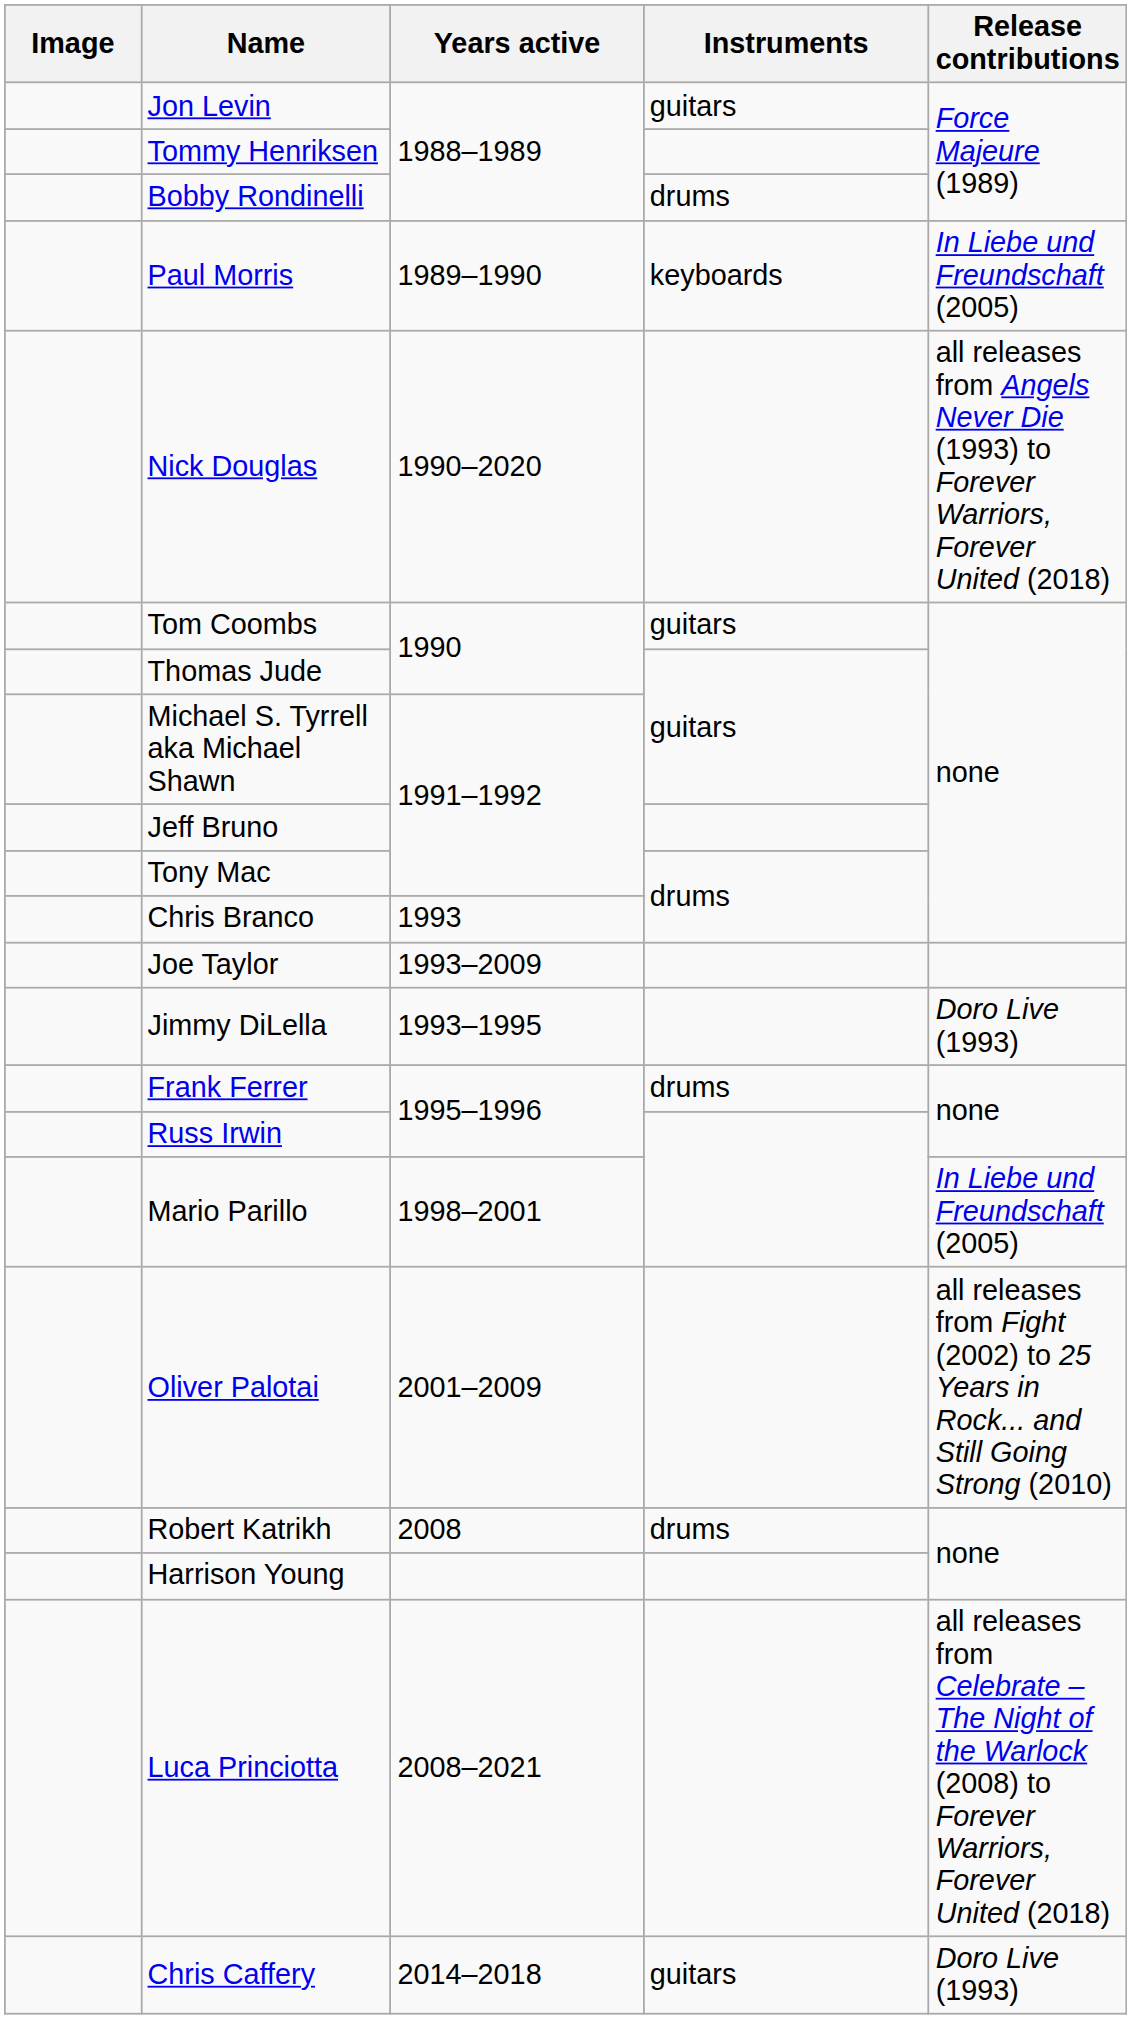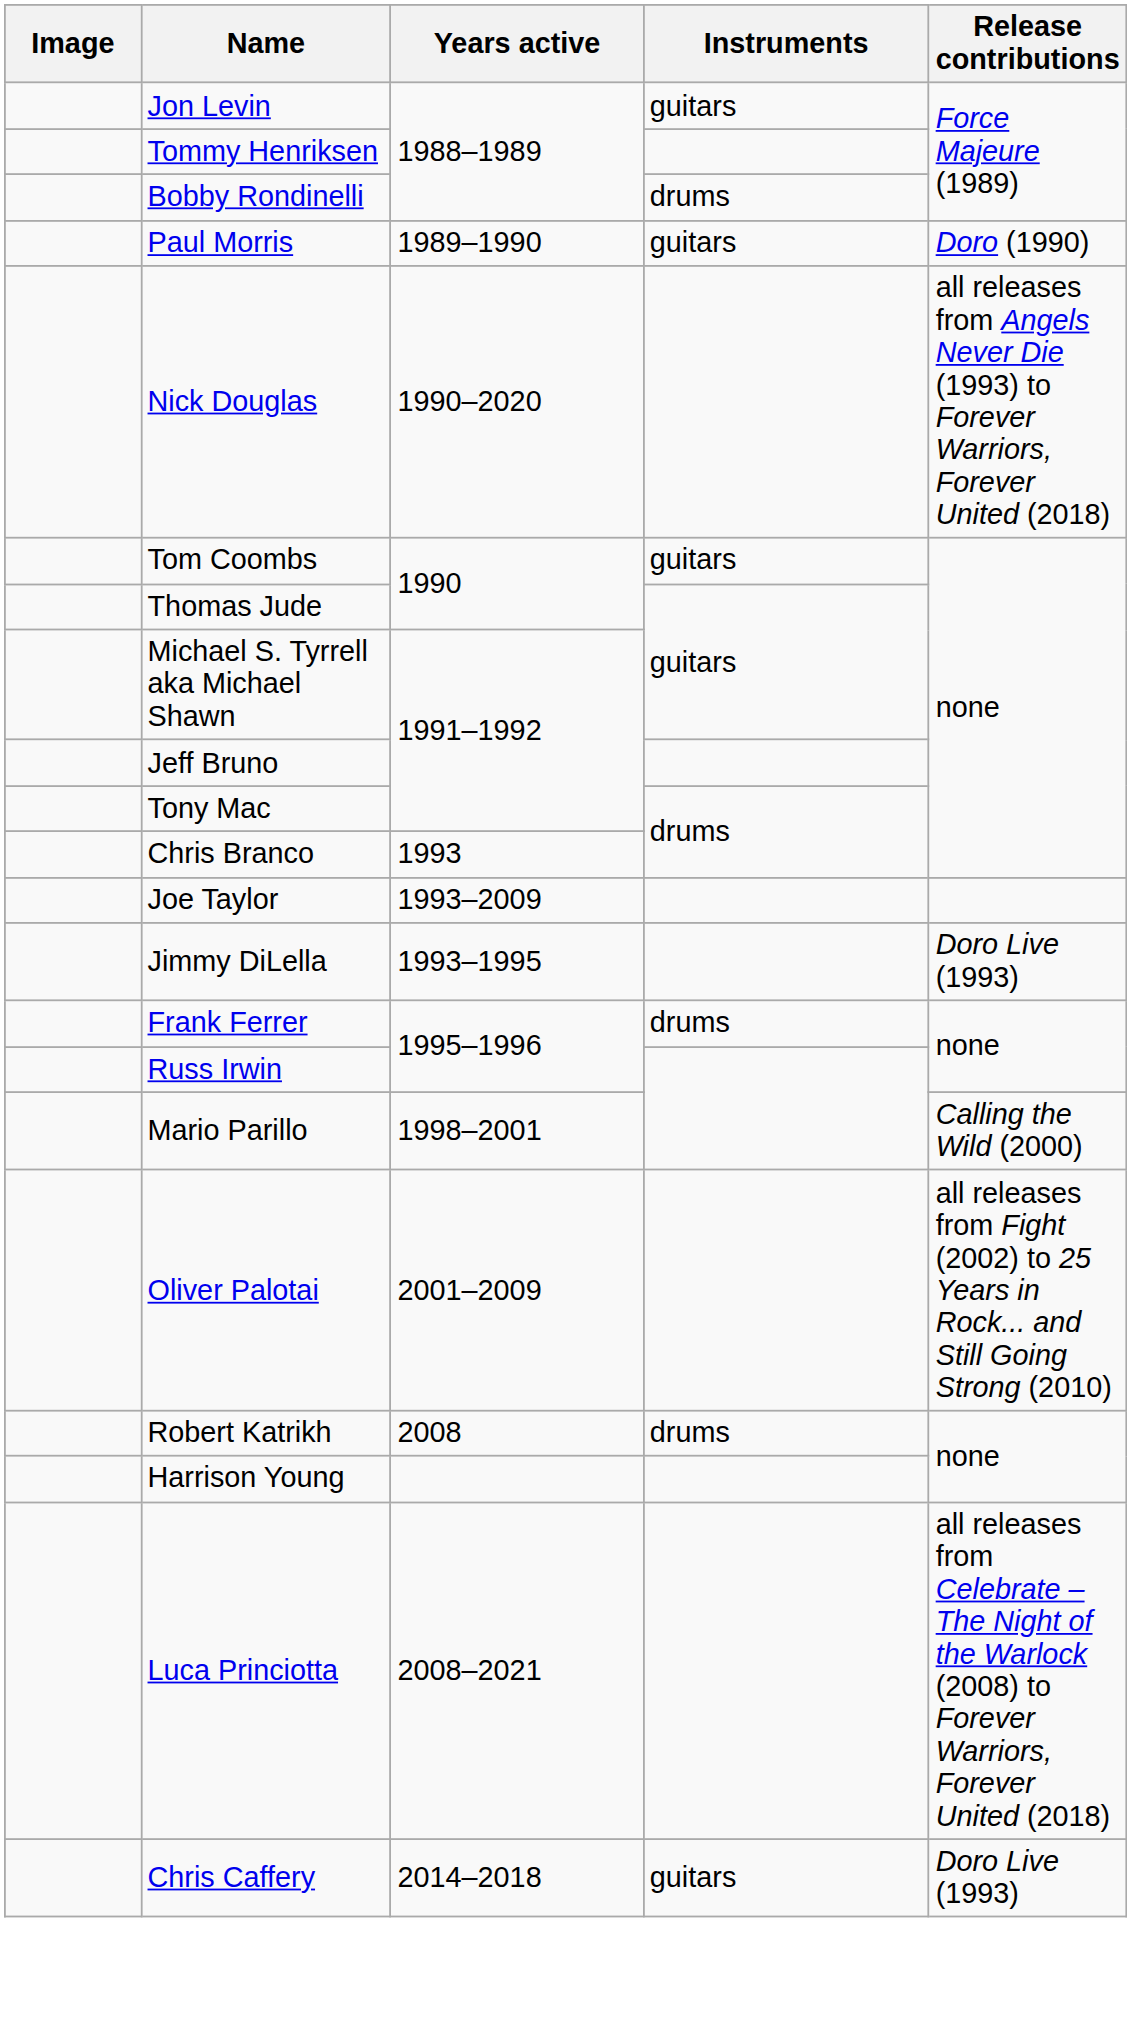Paul Morris | Instruments: keyboards -> guitars
Paul Morris | Release contributions: In Liebe und Freundschaft (2005) -> Doro (1990)
Mario Parillo | Release contributions: In Liebe und Freundschaft (2005) -> Calling the Wild (2000)
